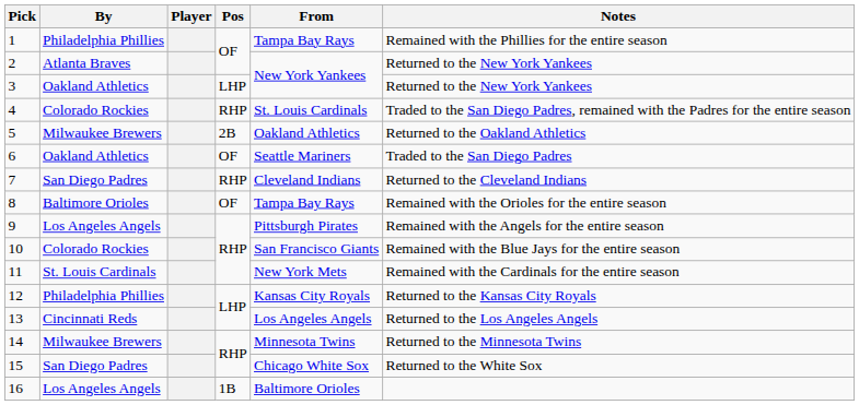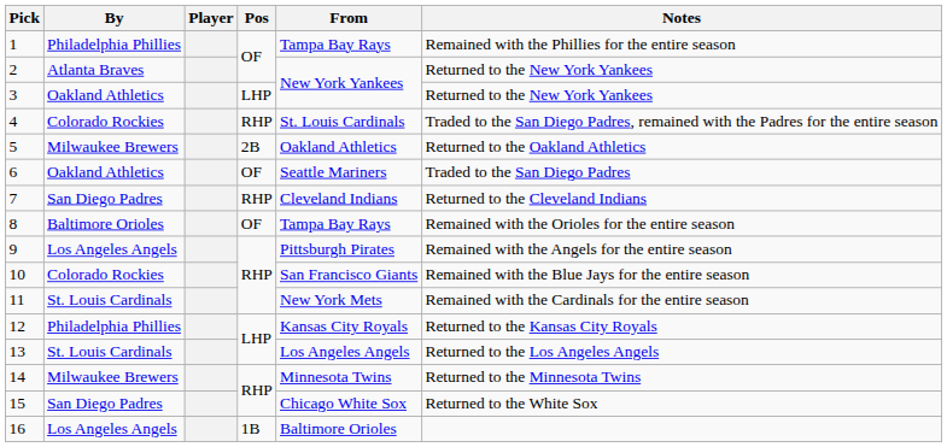13 | By: Cincinnati Reds -> St. Louis Cardinals
